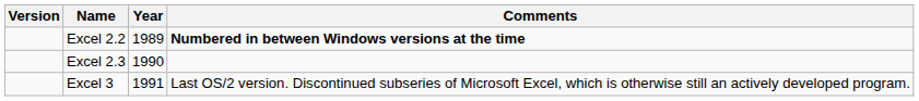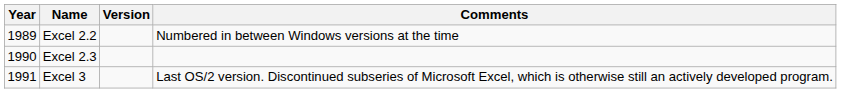columns swapped: Year <-> Version
Excel 2.2 | Comments: bold -> normal
